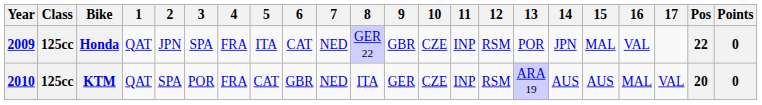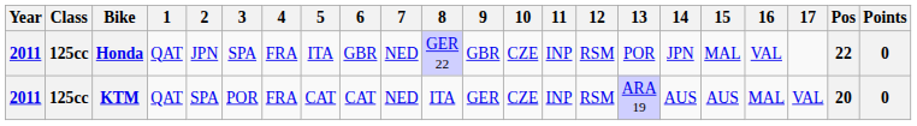Honda | Year: 2009 -> 2011
Honda | 6: CAT -> GBR
KTM | Year: 2010 -> 2011
KTM | 6: GBR -> CAT
